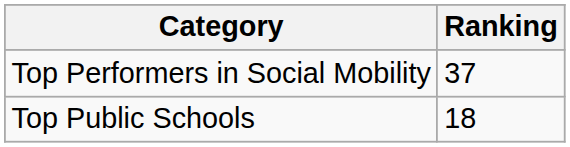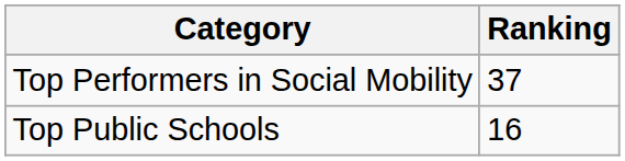Top Public Schools | Ranking: 18 -> 16
